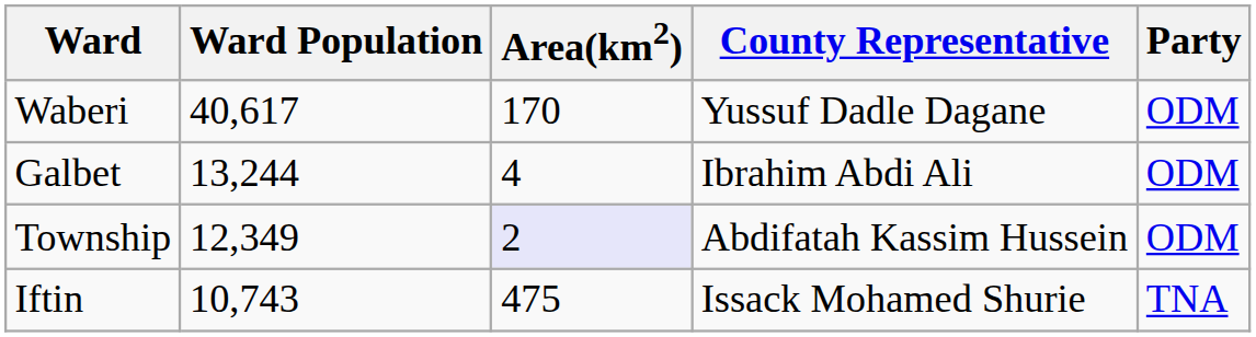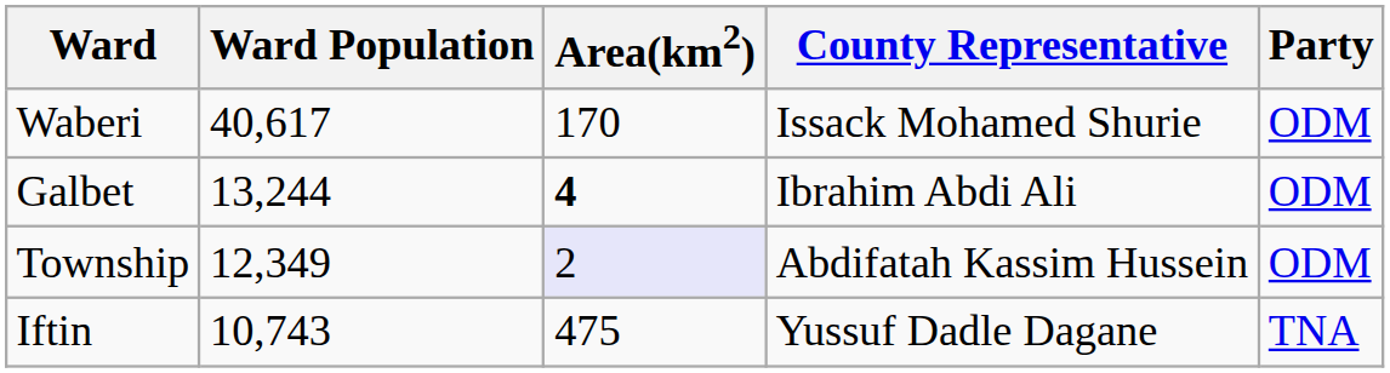Waberi | County Representative: Yussuf Dadle Dagane -> Issack Mohamed Shurie
Galbet | Area(km2): normal -> bold
Iftin | County Representative: Issack Mohamed Shurie -> Yussuf Dadle Dagane
